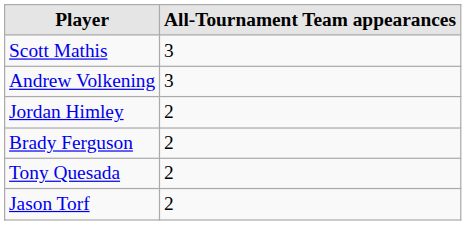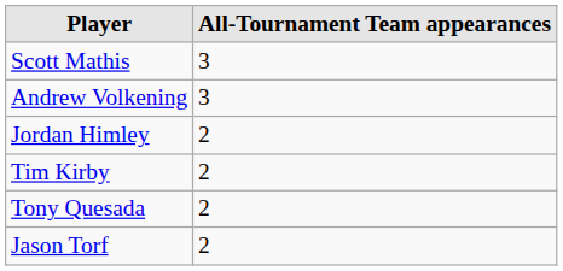- row: Brady Ferguson | 2
+ row: Tim Kirby | 2
